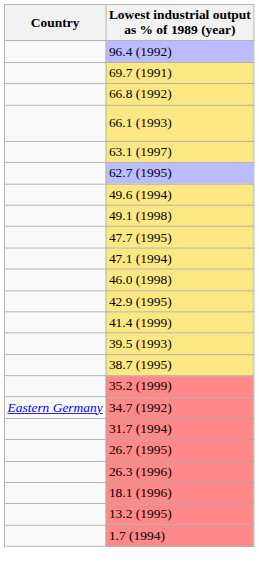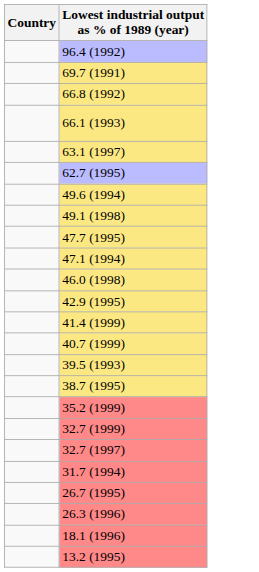+ row: 40.7 (1999)
- row: Eastern Germany | 34.7 (1992)
+ row: 32.7 (1999)
+ row: 32.7 (1997)
- row: 1.7 (1994)
